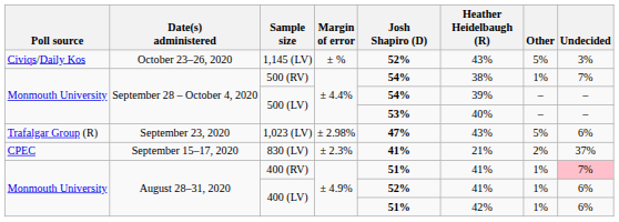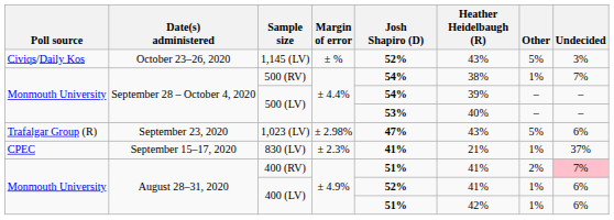830 (LV) | Other: 2% -> 1%
400 (RV) | Other: 1% -> 2%
